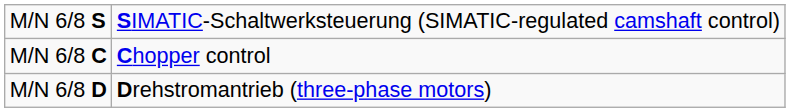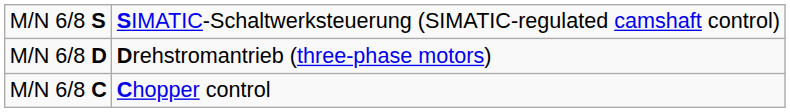rows swapped: M/N 6/8 C <-> M/N 6/8 D
